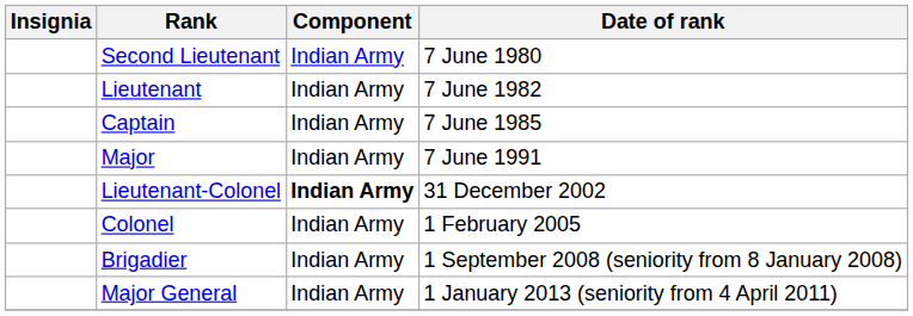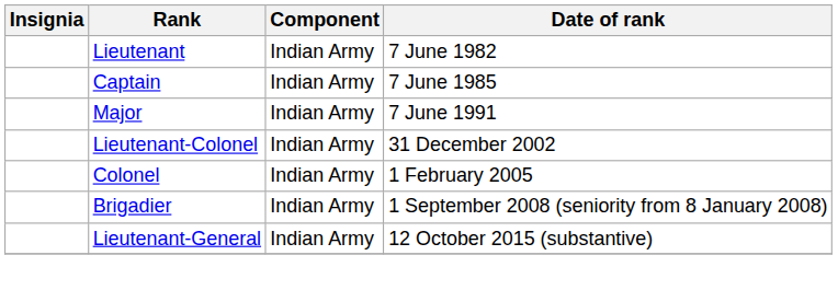- row: Second Lieutenant | Indian Army | 7 June 1980
Lieutenant-Colonel | Component: bold -> normal
- row: Major General | Indian Army | 1 January 2013 (seniority from 4 April 2011)
+ row: Lieutenant-General | Indian Army | 12 October 2015 (substantive)
